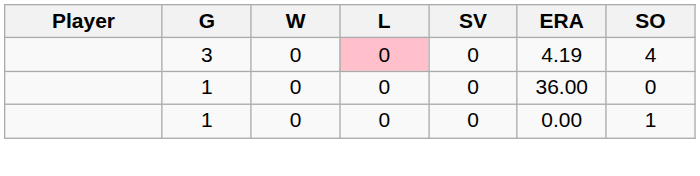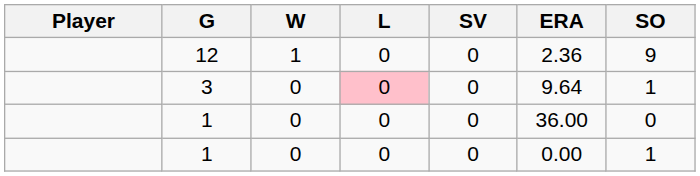+ row: 12 | 1 | 0 | 0 | 2.36 | 9
3 | ERA: 4.19 -> 9.64
3 | SO: 4 -> 1
